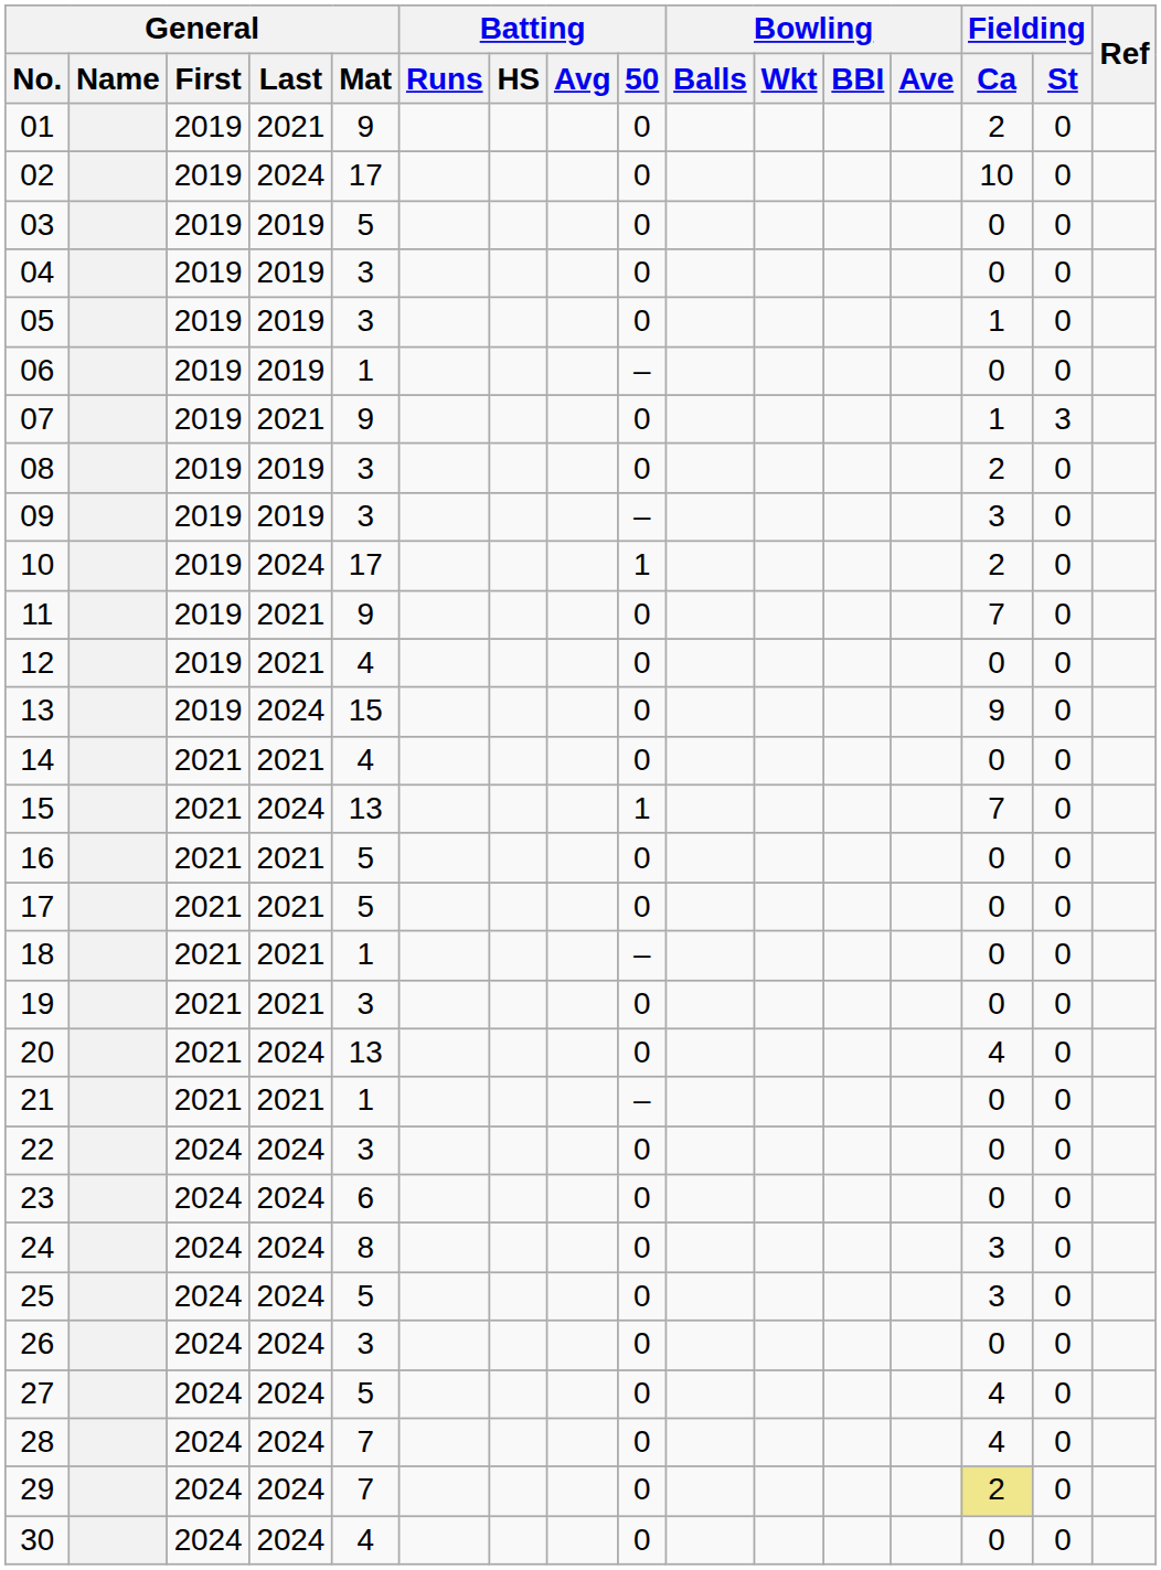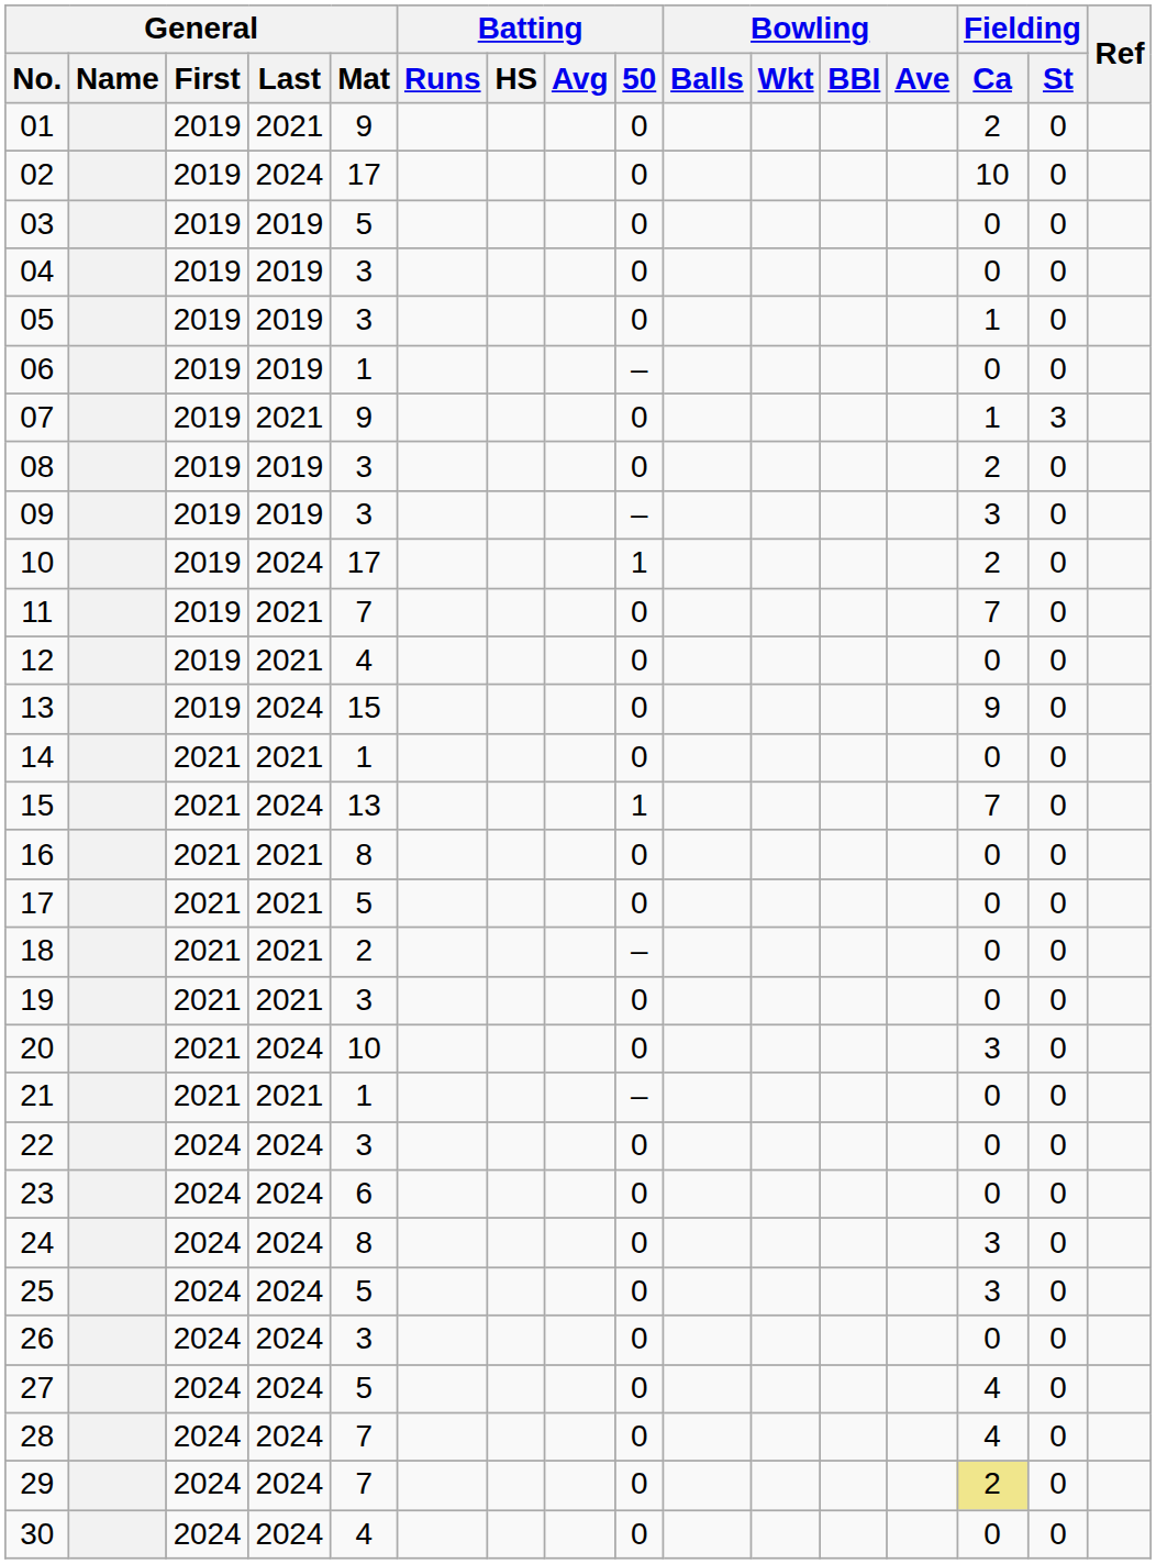11 | General / Mat: 9 -> 7
14 | General / Mat: 4 -> 1
16 | General / Mat: 5 -> 8
18 | General / Mat: 1 -> 2
20 | General / Mat: 13 -> 10
20 | Fielding / Ca: 4 -> 3
